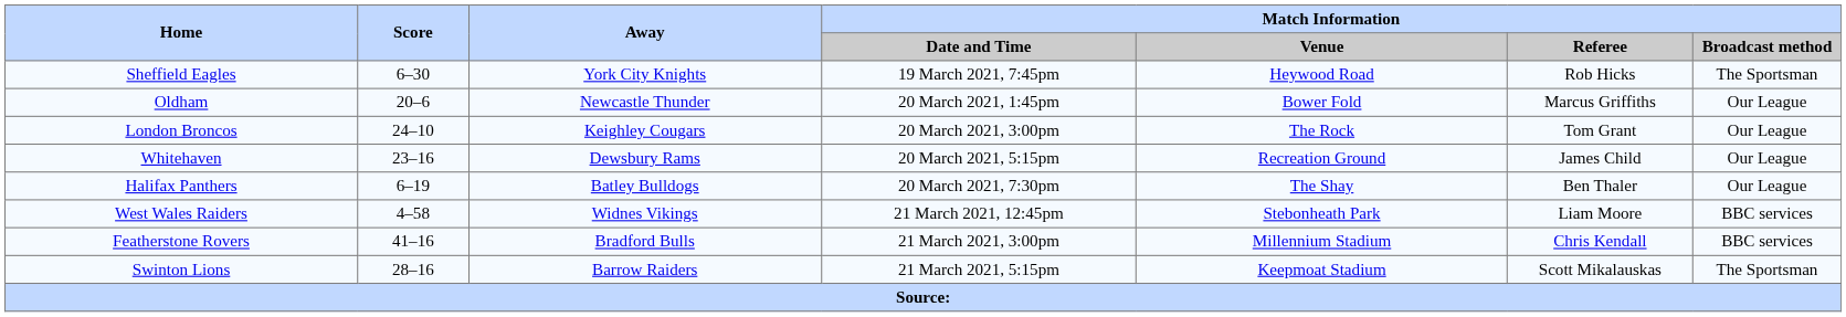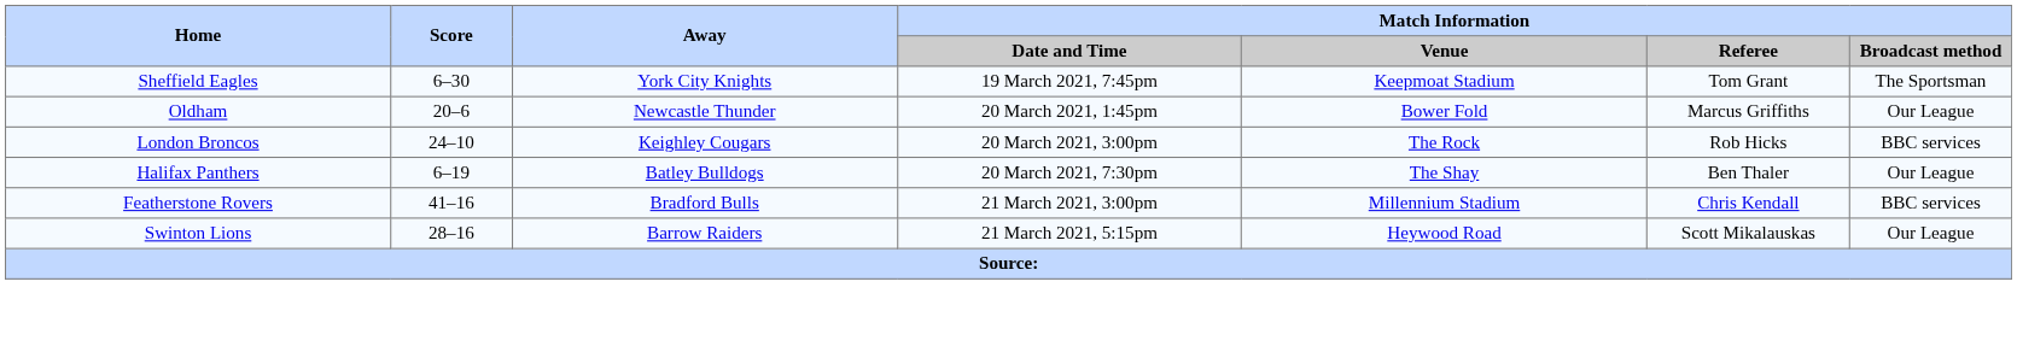Sheffield Eagles | Match Information / Venue: Heywood Road -> Keepmoat Stadium
Sheffield Eagles | Match Information / Referee: Rob Hicks -> Tom Grant
London Broncos | Match Information / Referee: Tom Grant -> Rob Hicks
London Broncos | Match Information / Broadcast method: Our League -> BBC services
- row: Whitehaven | 23–16 | Dewsbury Rams | 20 March 2021, 5:15pm | Recreation Ground | James Child | Our League
- row: West Wales Raiders | 4–58 | Widnes Vikings | 21 March 2021, 12:45pm | Stebonheath Park | Liam Moore | BBC services
Swinton Lions | Match Information / Venue: Keepmoat Stadium -> Heywood Road
Swinton Lions | Match Information / Broadcast method: The Sportsman -> Our League
